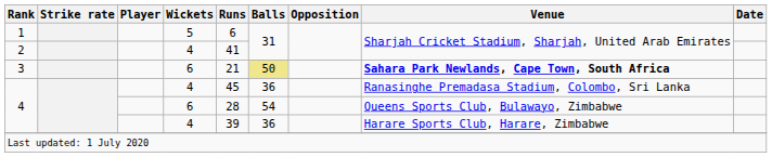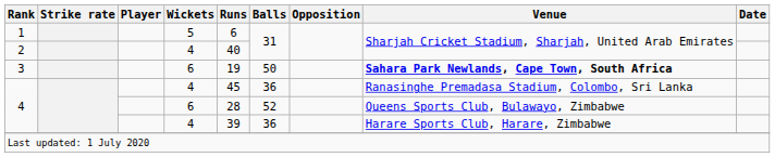2 | Runs: 41 -> 40
3 | Runs: 21 -> 19
3 | Balls: khaki background -> no background
4 / 6 | Balls: 54 -> 52
